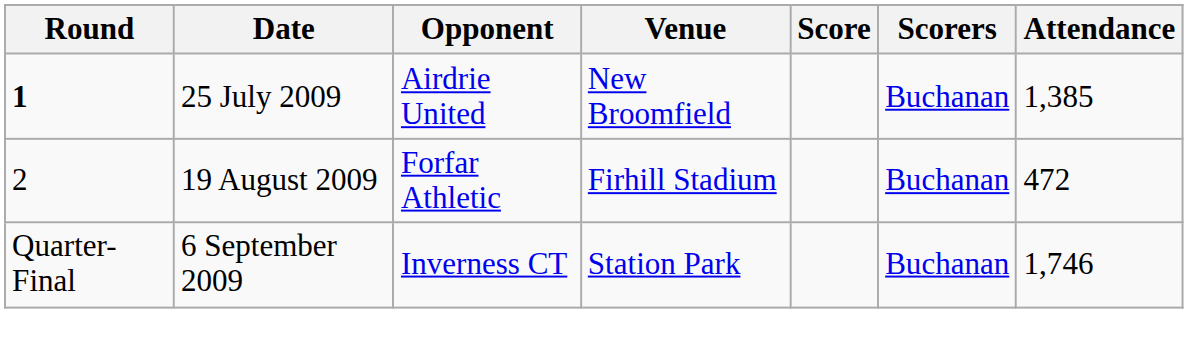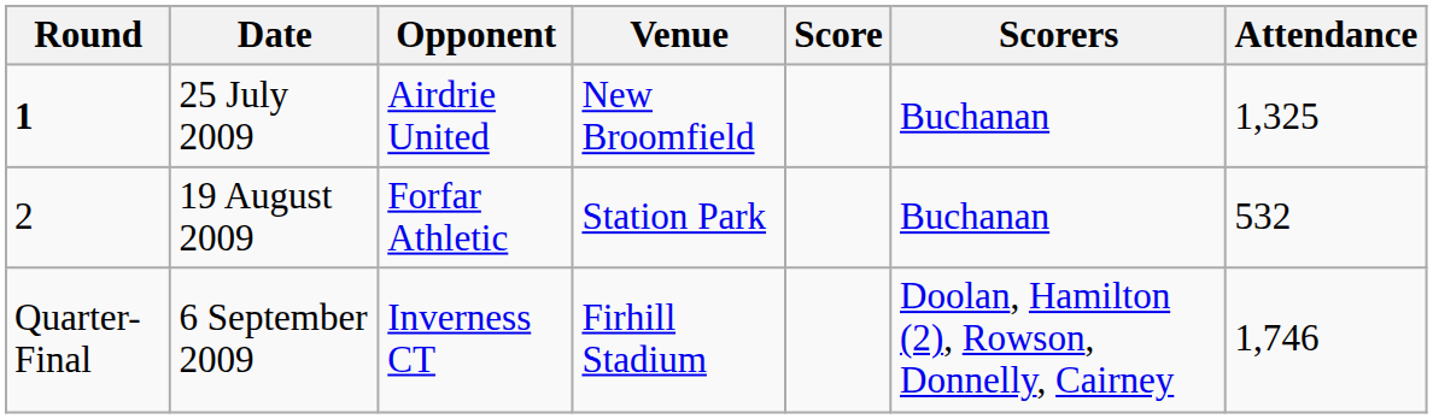25 July 2009 | Attendance: 1,385 -> 1,325
19 August 2009 | Venue: Firhill Stadium -> Station Park
19 August 2009 | Attendance: 472 -> 532
6 September 2009 | Venue: Station Park -> Firhill Stadium
6 September 2009 | Scorers: Buchanan -> Doolan, Hamilton (2), Rowson, Donnelly, Cairney
